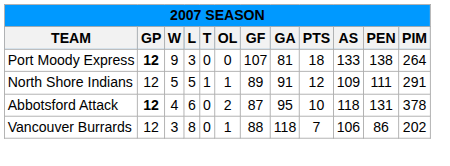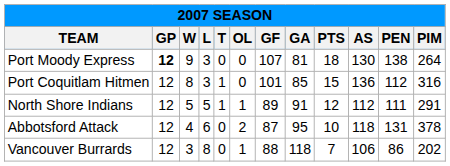Port Moody Express | AS: 133 -> 130
+ row: Port Coquitlam Hitmen | 12 | 8 | 3 | 1 | 0 | 101 | 85 | 15 | 136 | 112 | 316
North Shore Indians | AS: 109 -> 112
Abbotsford Attack | GP: bold -> normal
